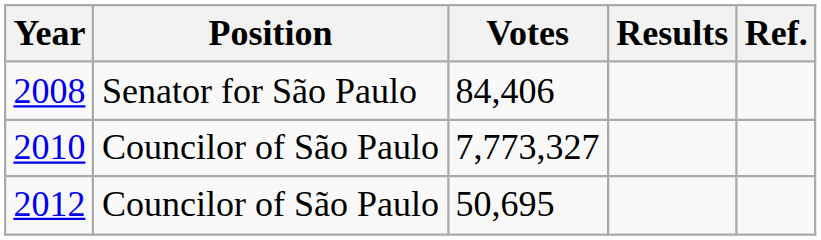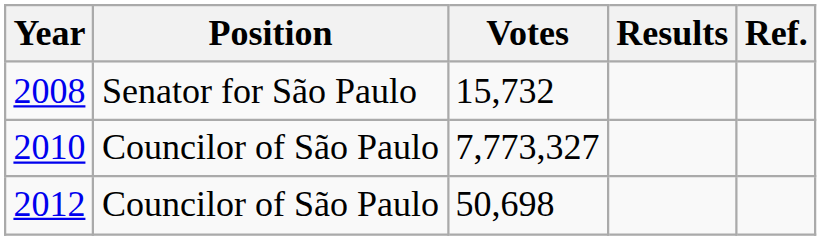2008 | Votes: 84,406 -> 15,732
2012 | Votes: 50,695 -> 50,698
